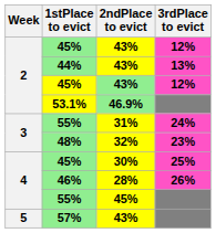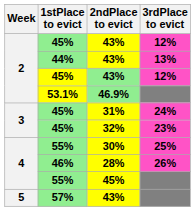31% | 1stPlace to evict: 55% -> 45%
32% | 1stPlace to evict: 48% -> 45%
30% | 1stPlace to evict: 45% -> 55%
